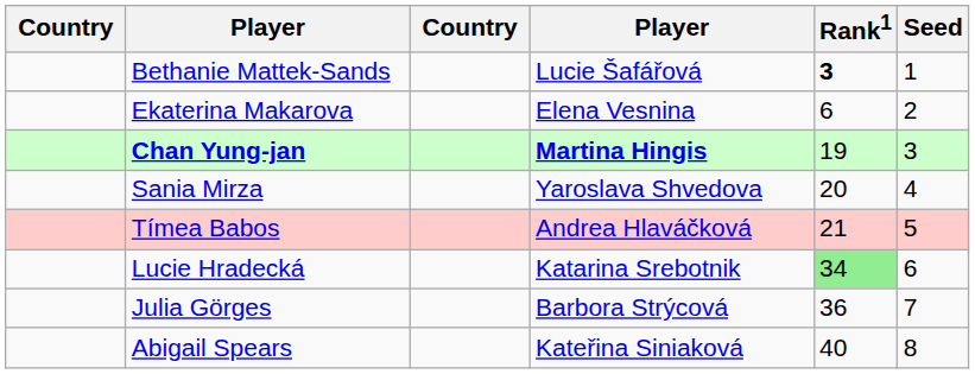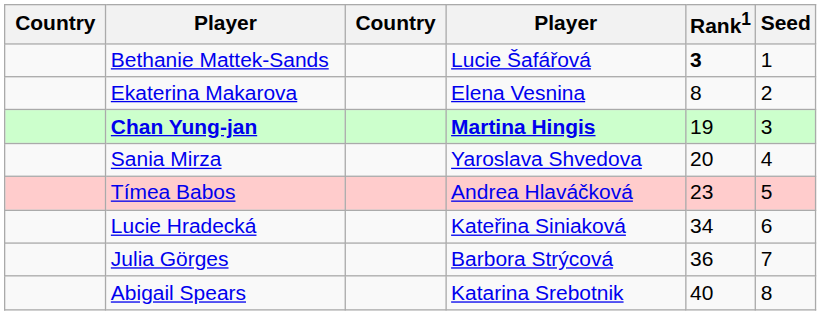Ekaterina Makarova | Rank1: 6 -> 8
Tímea Babos | Rank1: 21 -> 23
Lucie Hradecká | column 4: Katarina Srebotnik -> Kateřina Siniaková
Lucie Hradecká | Rank1: lightgreen background -> no background
Abigail Spears | column 4: Kateřina Siniaková -> Katarina Srebotnik
